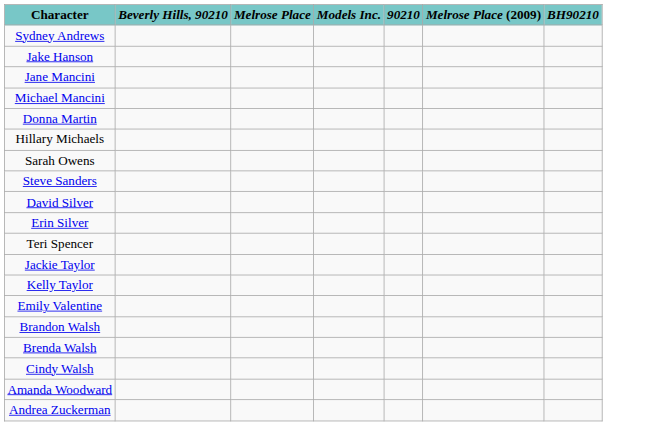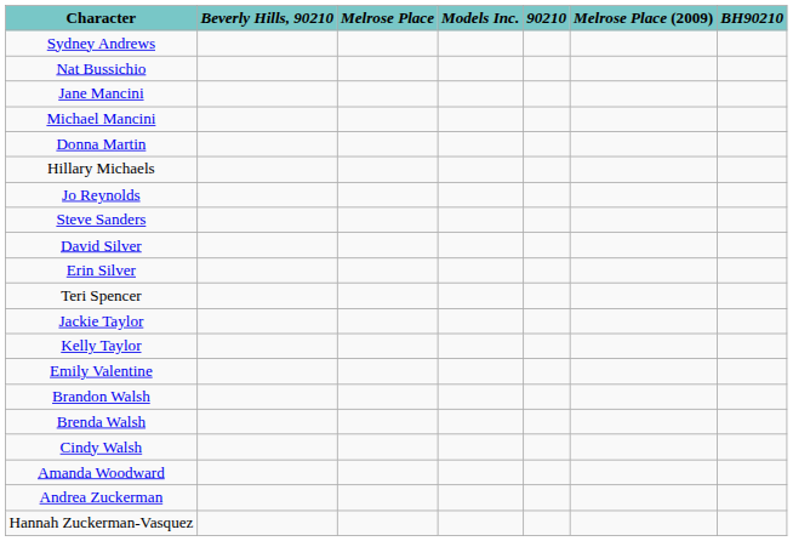+ row: Nat Bussichio
- row: Jake Hanson
- row: Sarah Owens
+ row: Jo Reynolds
+ row: Hannah Zuckerman-Vasquez
